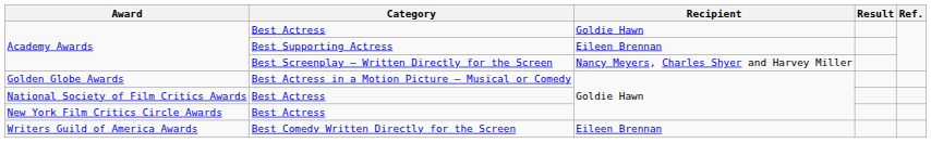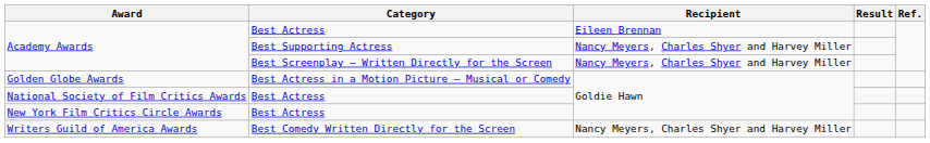Academy Awards / Best Actress | Recipient: Goldie Hawn -> Eileen Brennan
Academy Awards / Best Supporting Actress | Recipient: Eileen Brennan -> Nancy Meyers, Charles Shyer and Harvey Miller
Writers Guild of America Awards | Recipient: Eileen Brennan -> Nancy Meyers, Charles Shyer and Harvey Miller
